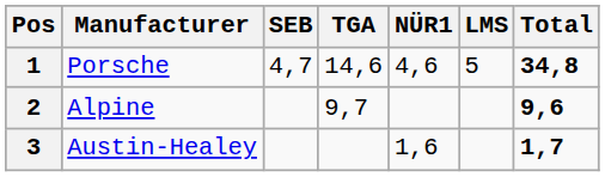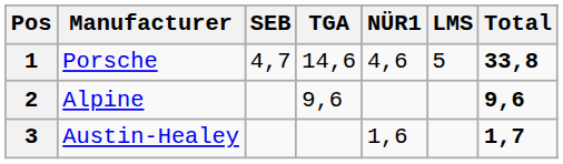1 | Total: 34,8 -> 33,8
2 | TGA: 9,7 -> 9,6
